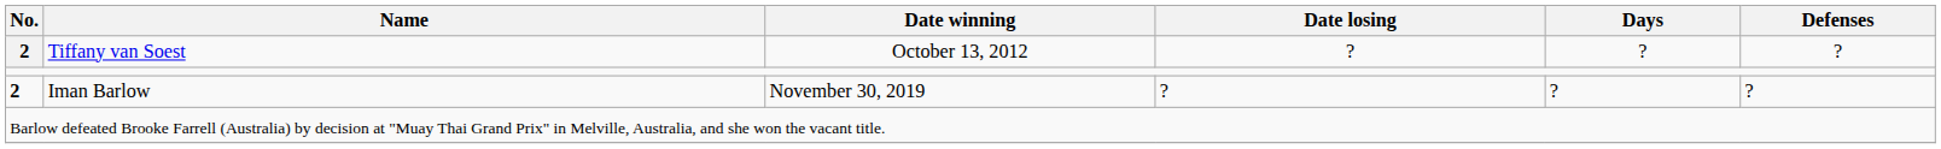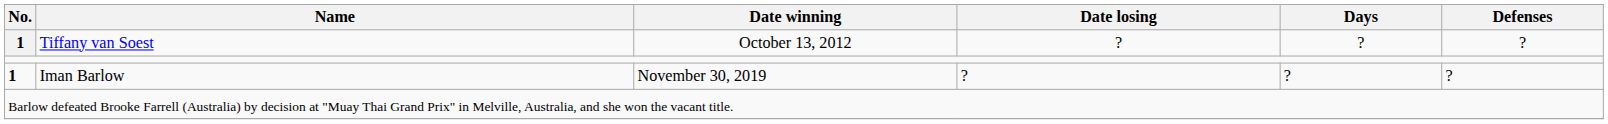Tiffany van Soest | No.: 2 -> 1
Iman Barlow | No.: 2 -> 1
